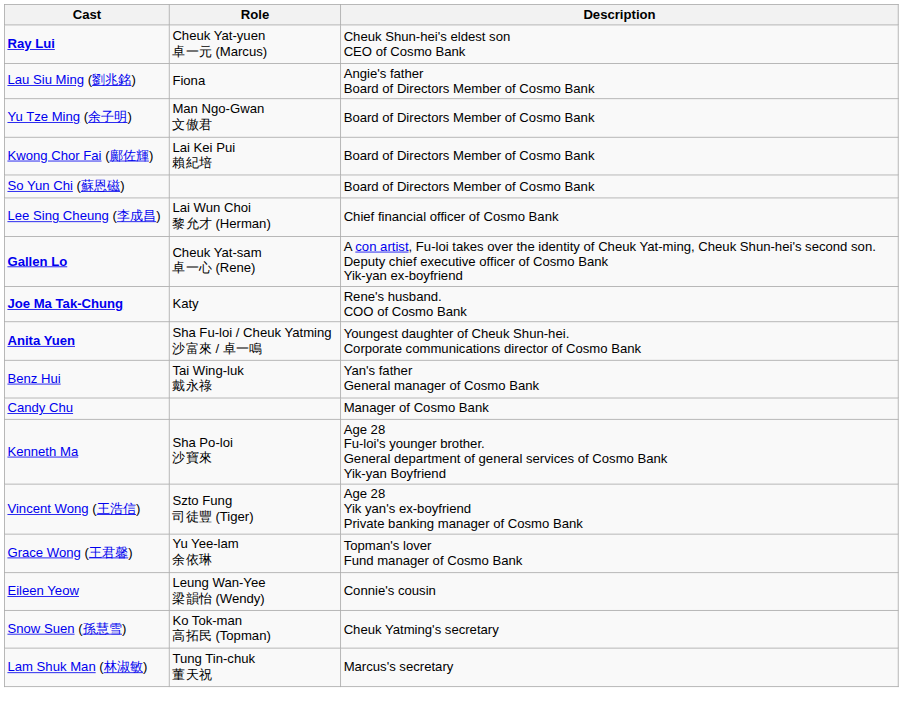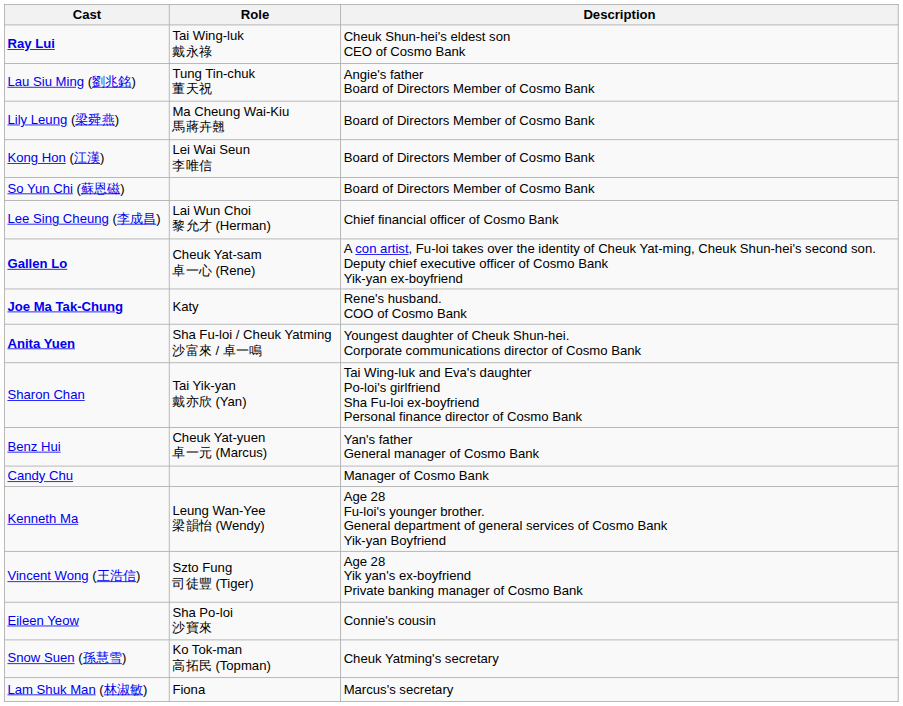Ray Lui | Role: Cheuk Yat-yuen 卓一元 (Marcus) -> Tai Wing-luk 戴永祿
Lau Siu Ming (劉兆銘) | Role: Fiona -> Tung Tin-chuk 董天祝
+ row: Lily Leung (梁舜燕) | Ma Cheung Wai-Kiu 馬蔣卉翹 | Board of Directors Member of Cosmo Bank
- row: Yu Tze Ming (余子明) | Man Ngo-Gwan 文傲君 | Board of Directors Member of Cosmo Bank
- row: Kwong Chor Fai (鄺佐輝) | Lai Kei Pui 賴紀培 | Board of Directors Member of Cosmo Bank
+ row: Kong Hon (江漢) | Lei Wai Seun 李唯信 | Board of Directors Member of Cosmo Bank
+ row: Sharon Chan | Tai Yik-yan 戴亦欣 (Yan) | Tai Wing-luk and Eva's daughter Po-loi's girlfriend Sha Fu-loi ex-boyfriend Personal finance director of Cosmo Bank
Benz Hui | Role: Tai Wing-luk 戴永祿 -> Cheuk Yat-yuen 卓一元 (Marcus)
Kenneth Ma | Role: Sha Po-loi 沙寶來 -> Leung Wan-Yee 梁韻怡 (Wendy)
- row: Grace Wong (王君馨) | Yu Yee-lam 余依琳 | Topman's lover Fund manager of Cosmo Bank
Eileen Yeow | Role: Leung Wan-Yee 梁韻怡 (Wendy) -> Sha Po-loi 沙寶來
Lam Shuk Man (林淑敏) | Role: Tung Tin-chuk 董天祝 -> Fiona
